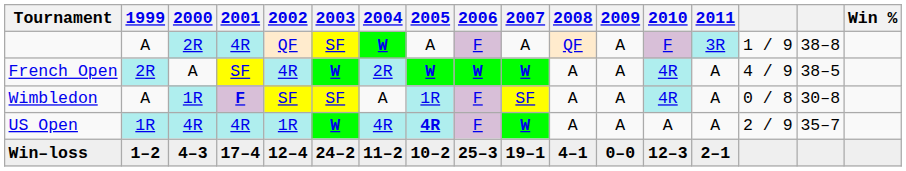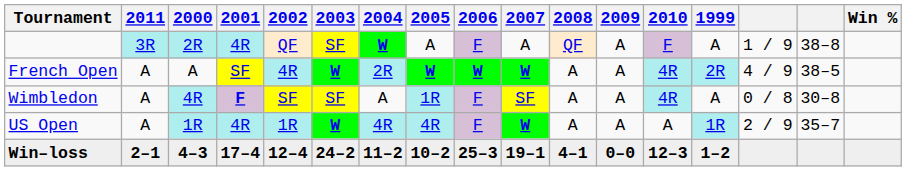columns swapped: 1999 <-> 2011
Wimbledon | 2000: 1R -> 4R
US Open | 2000: 4R -> 1R
US Open | 2005: bold -> normal
